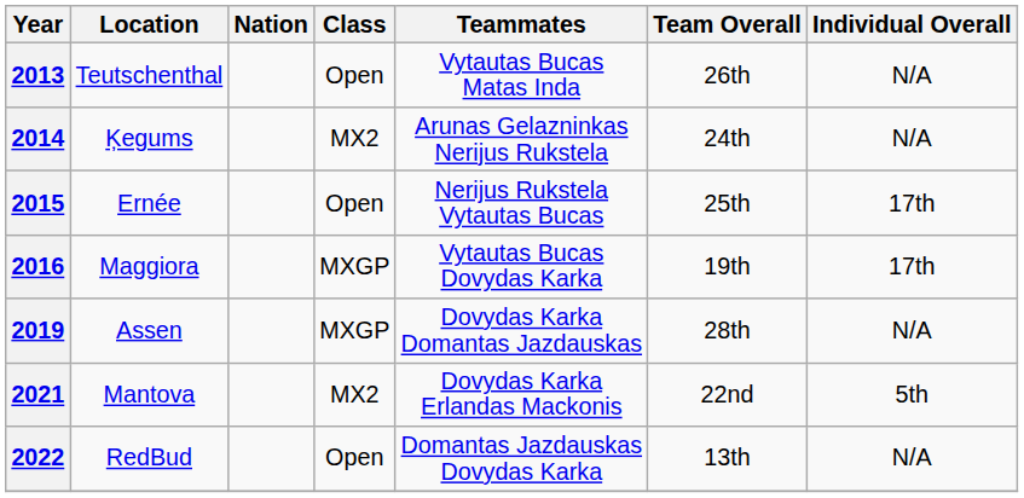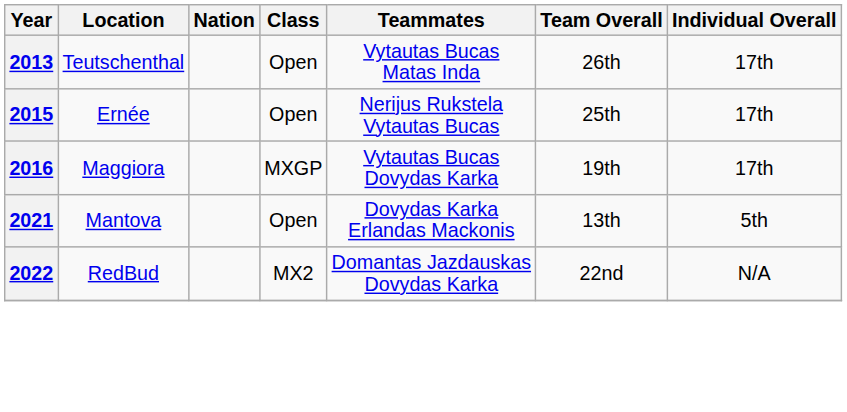2013 | Individual Overall: N/A -> 17th
- row: 2014 | Ķegums | MX2 | Arunas Gelazninkas Nerijus Rukstela | 24th | N/A
- row: 2019 | Assen | MXGP | Dovydas Karka Domantas Jazdauskas | 28th | N/A
2021 | Class: MX2 -> Open
2021 | Team Overall: 22nd -> 13th
2022 | Class: Open -> MX2
2022 | Team Overall: 13th -> 22nd
